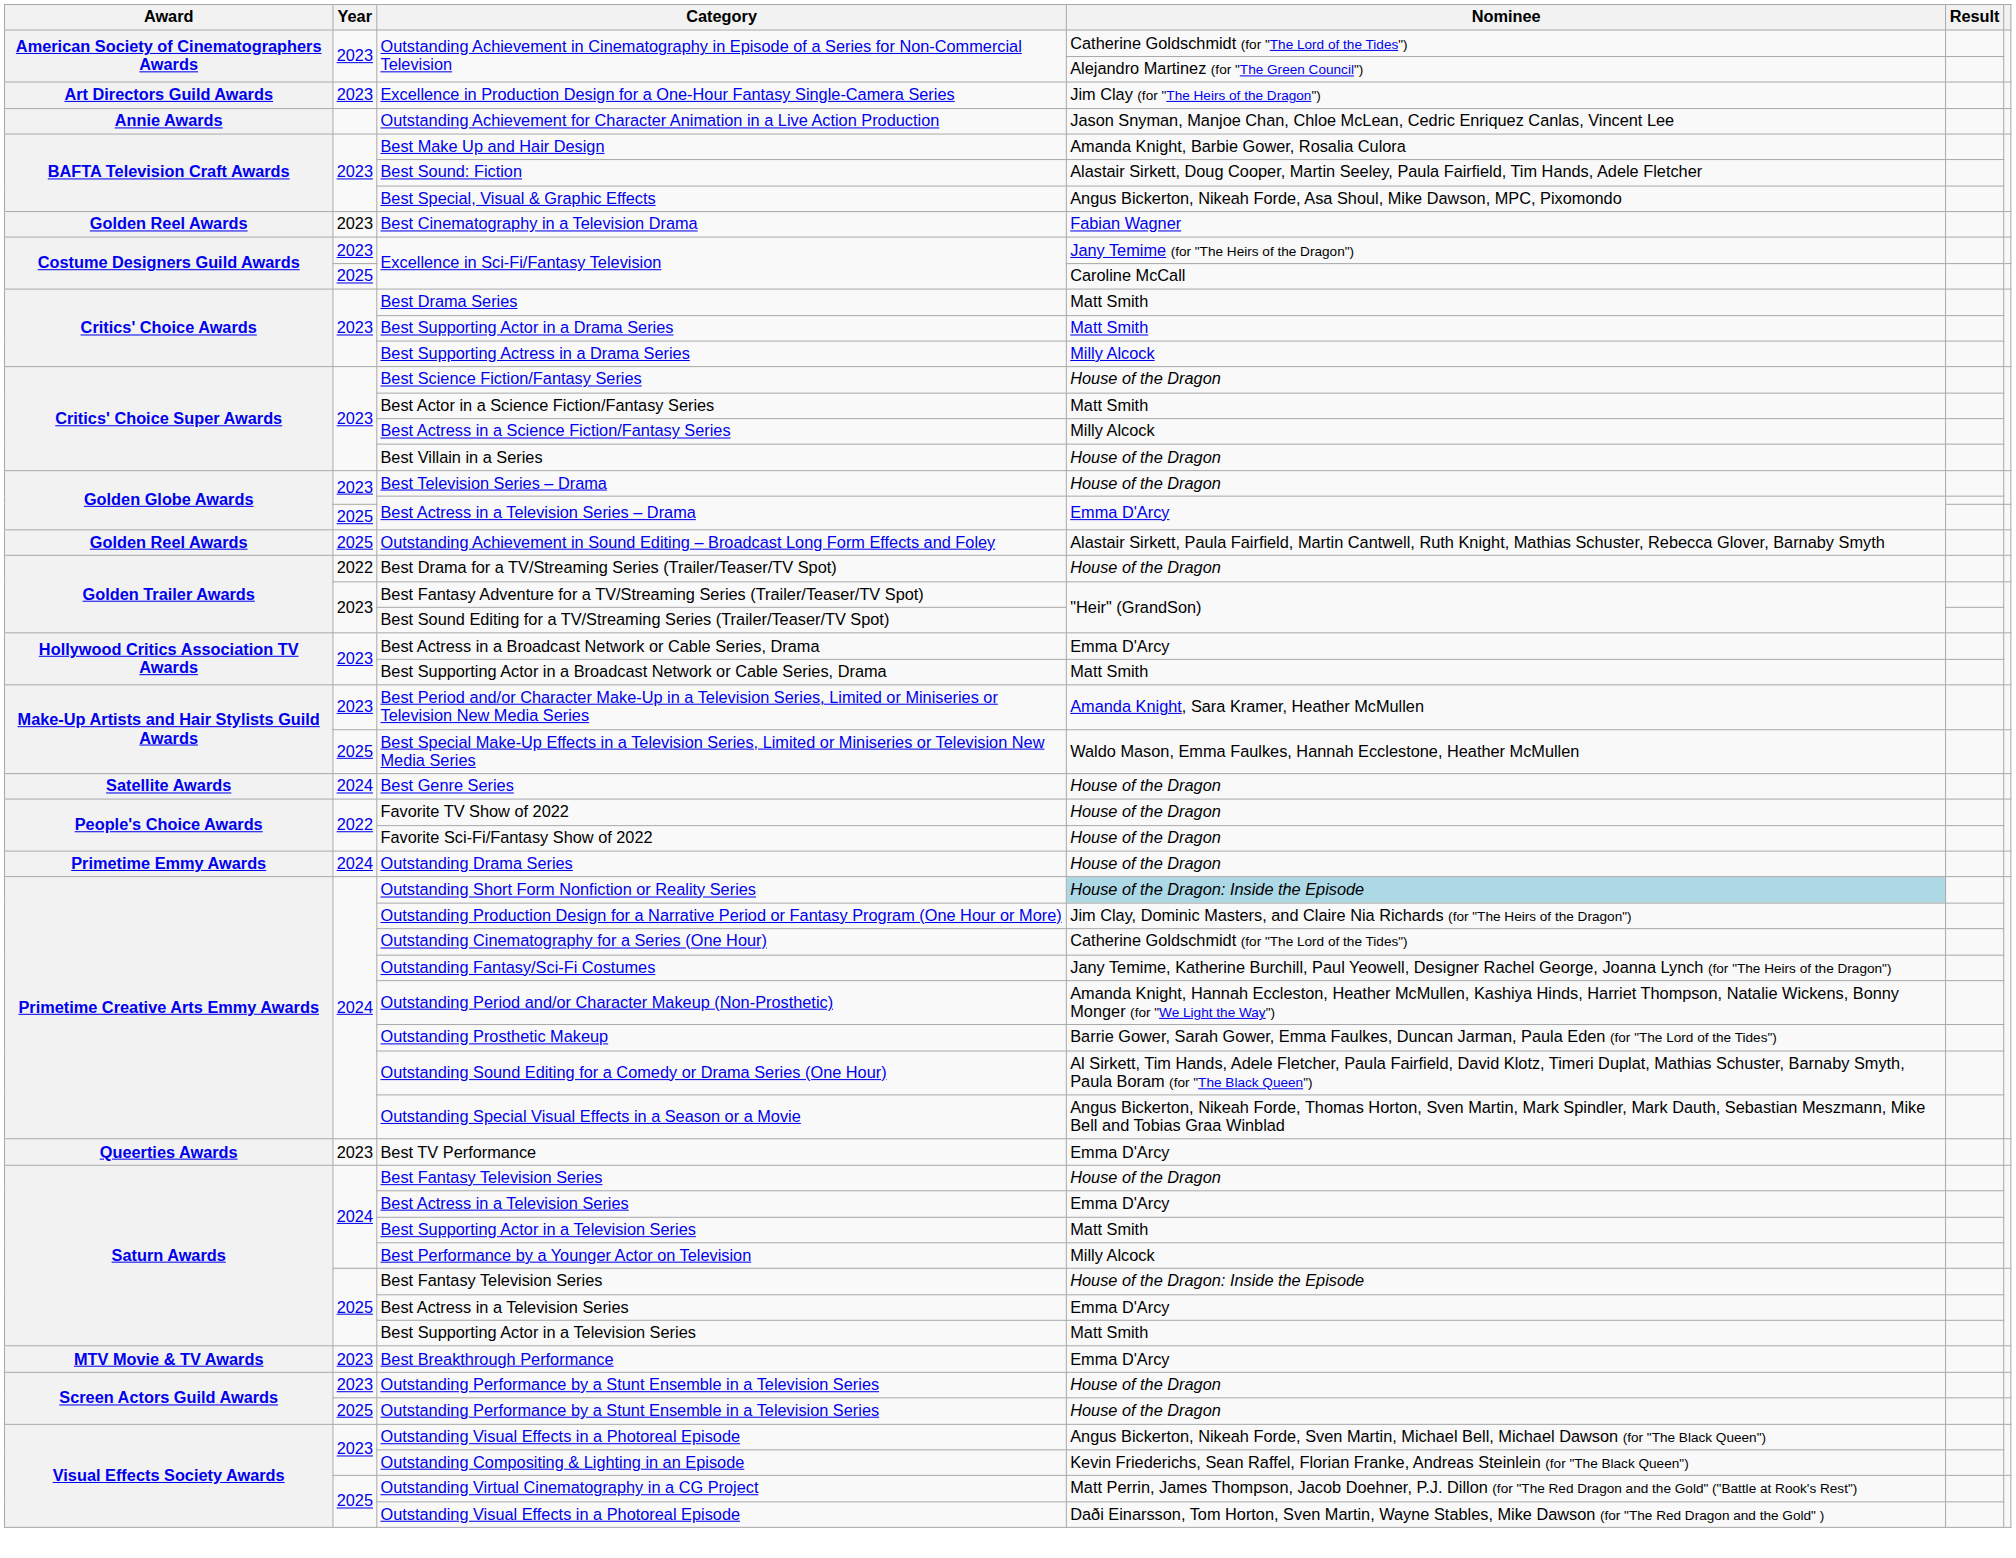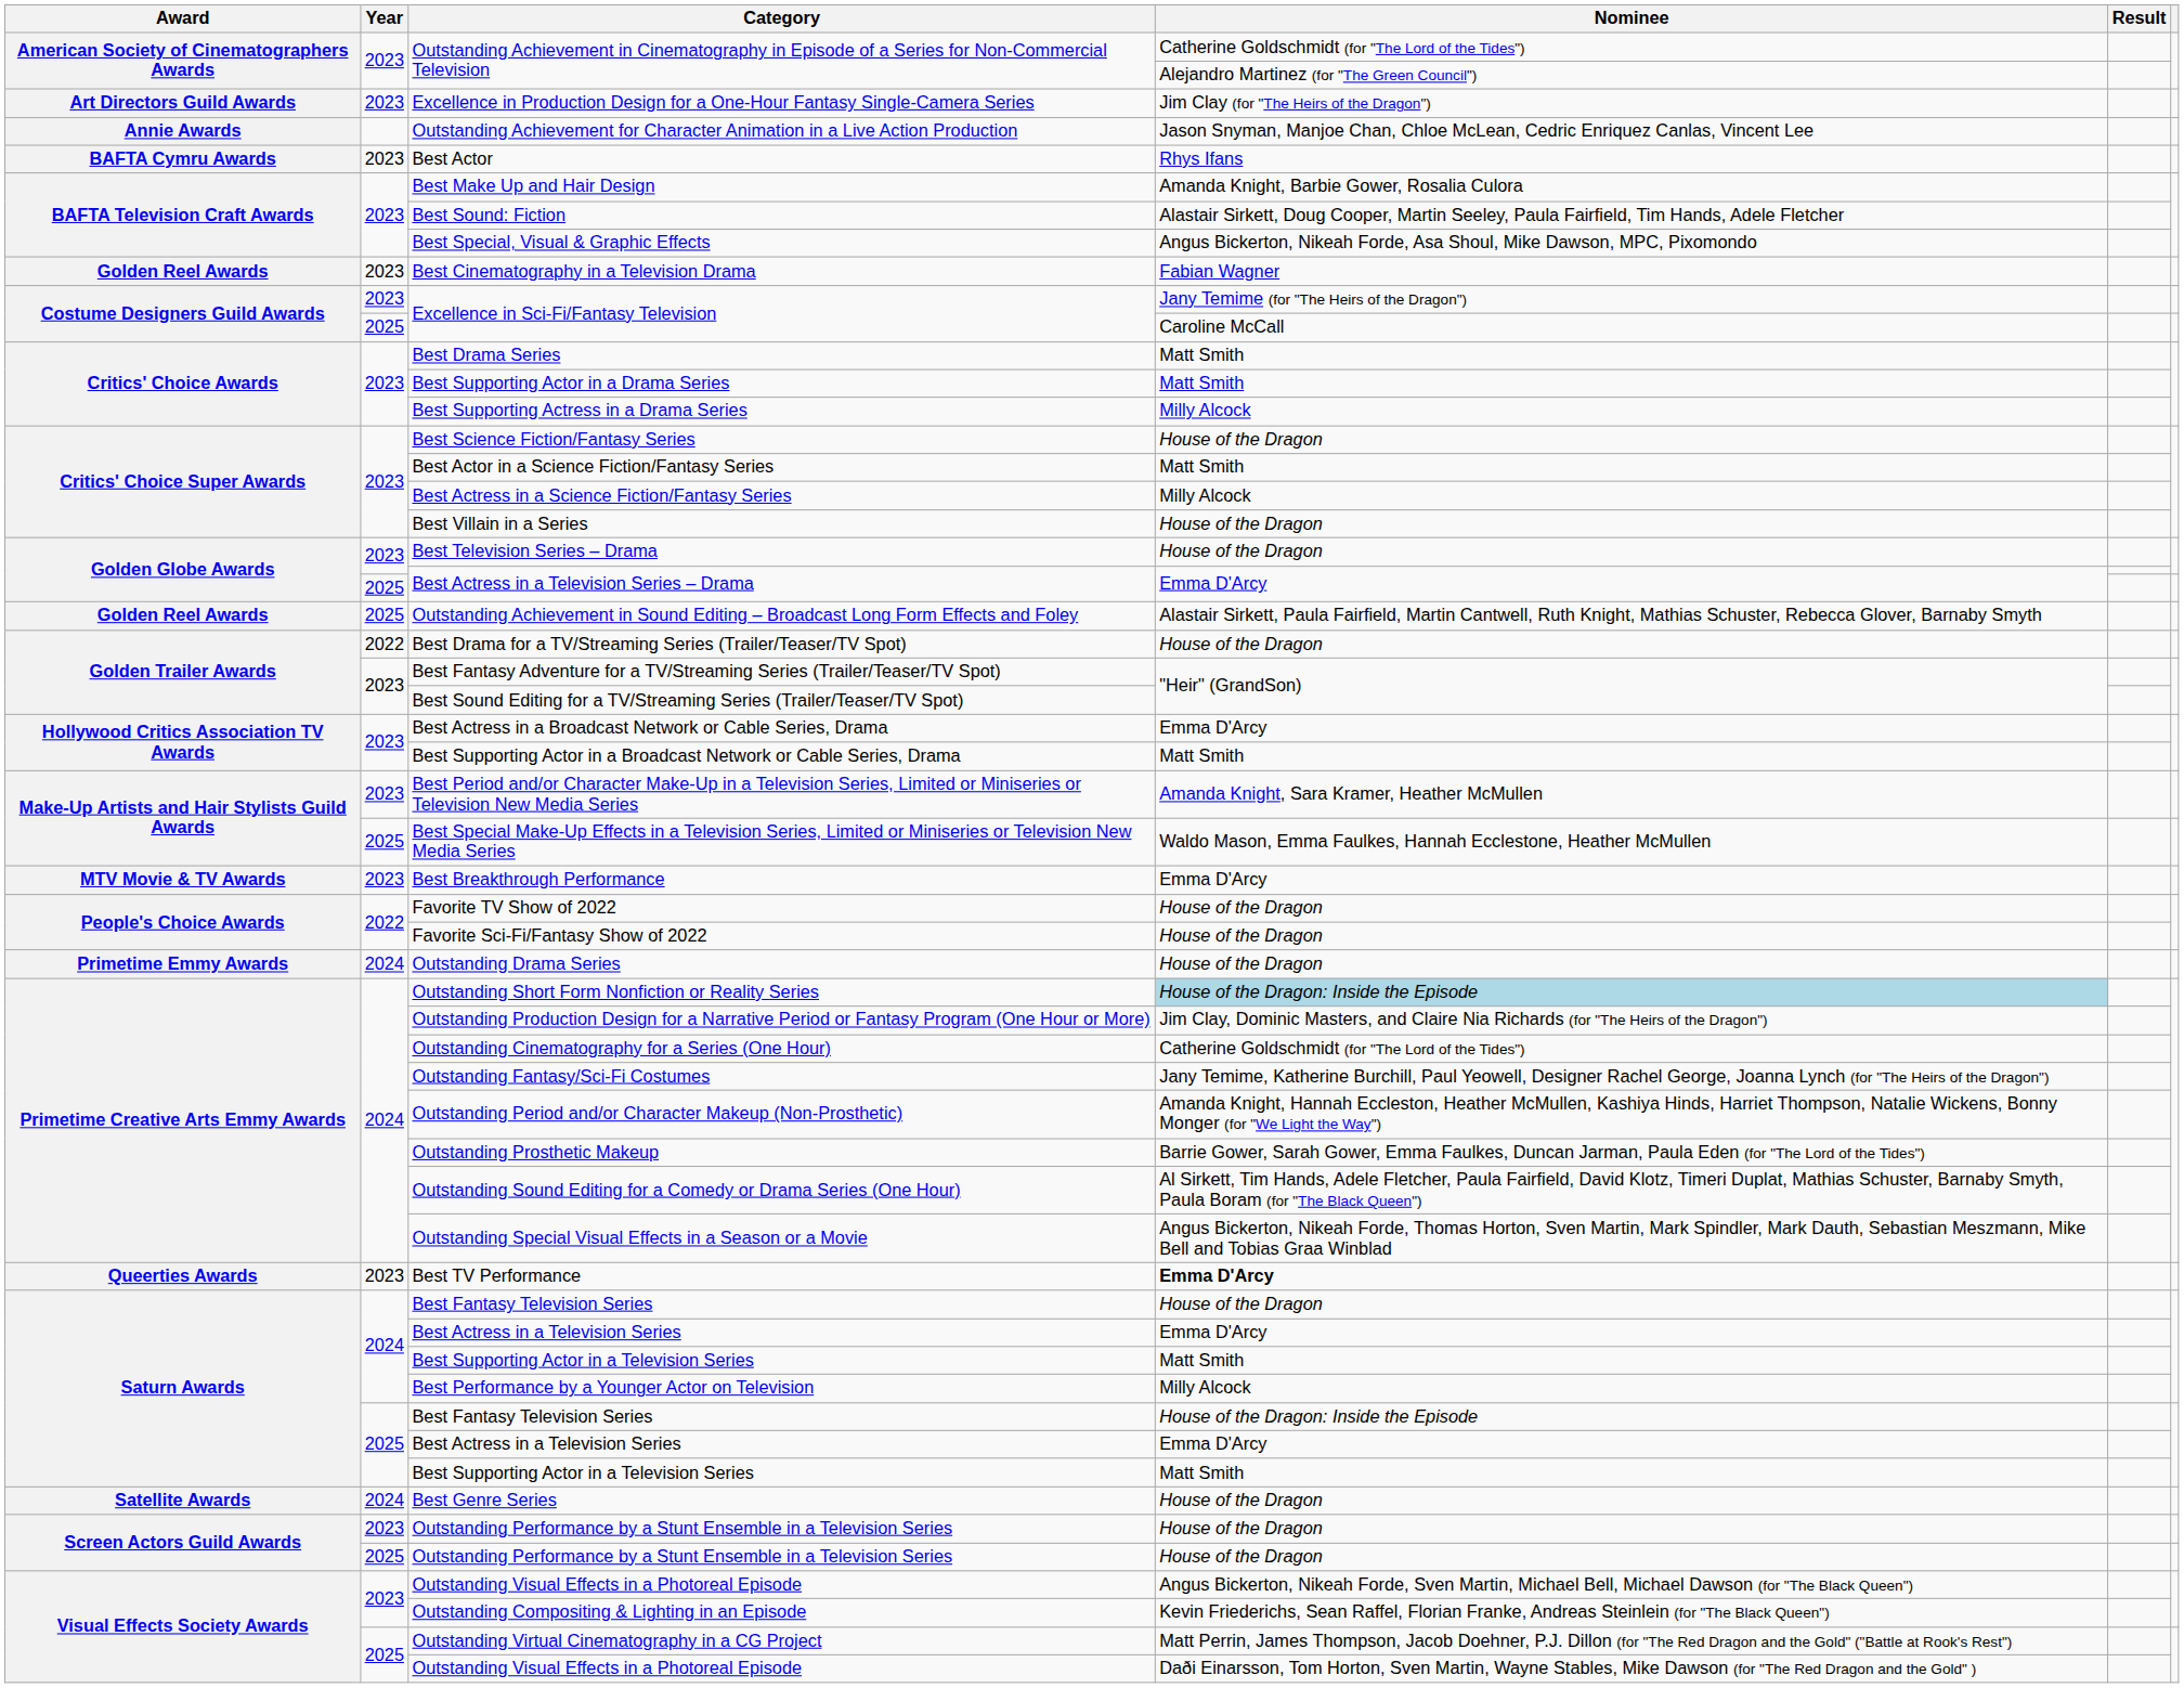+ row: BAFTA Cymru Awards | 2023 | Best Actor | Rhys Ifans
rows swapped: Best Breakthrough Performance <-> Best Genre Series
Best TV Performance | Nominee: normal -> bold
